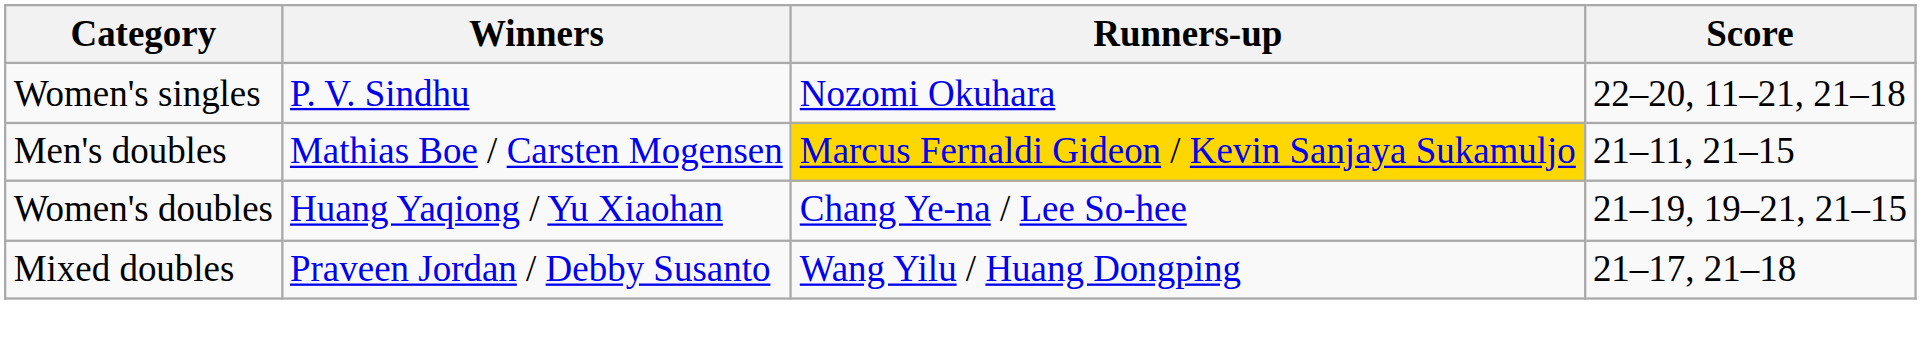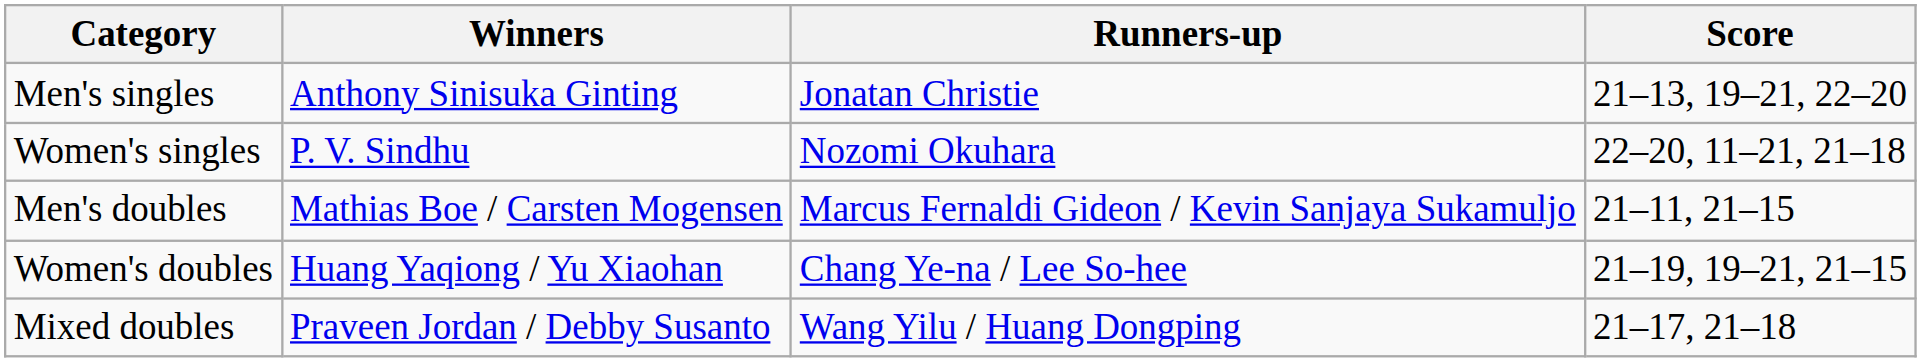+ row: Men's singles | Anthony Sinisuka Ginting | Jonatan Christie | 21–13, 19–21, 22–20
Men's doubles | Runners-up: gold background -> no background
